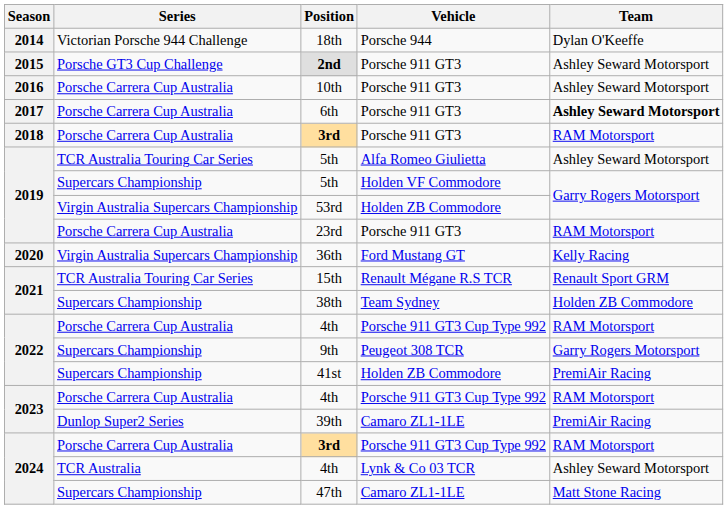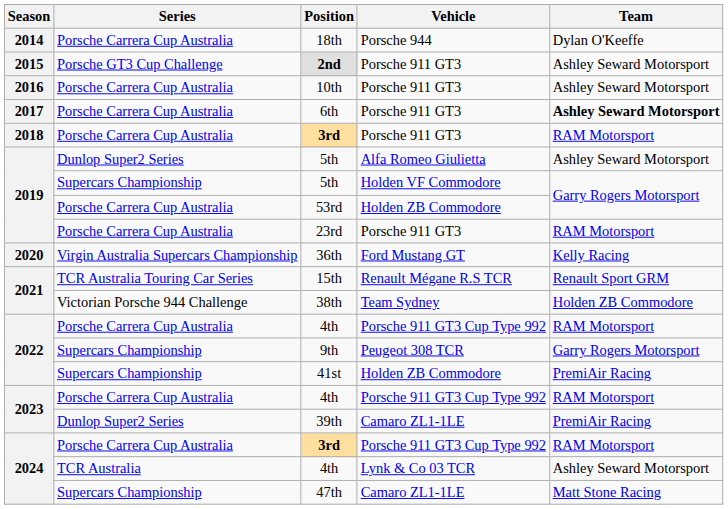18th | Series: Victorian Porsche 944 Challenge -> Porsche Carrera Cup Australia
5th / Alfa Romeo Giulietta | Series: TCR Australia Touring Car Series -> Dunlop Super2 Series
53rd | Series: Virgin Australia Supercars Championship -> Porsche Carrera Cup Australia
38th | Series: Supercars Championship -> Victorian Porsche 944 Challenge
